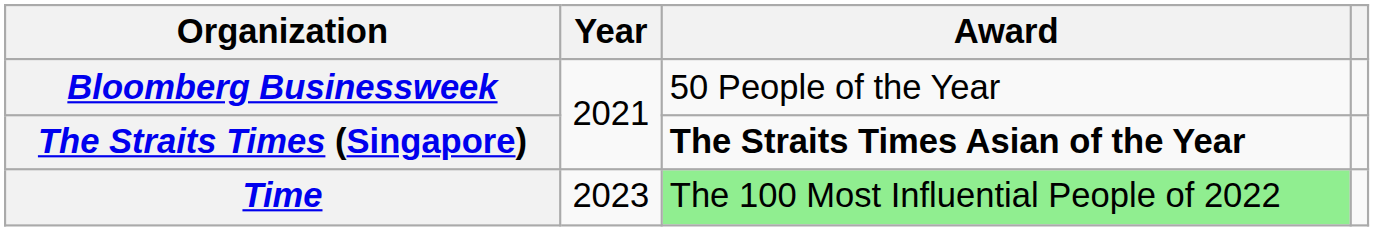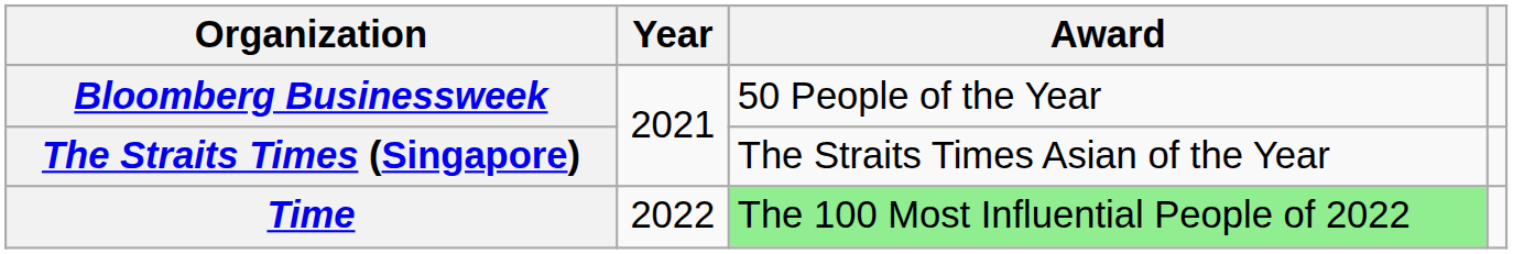The Straits Times (Singapore) | Award: bold -> normal
Time | Year: 2023 -> 2022
